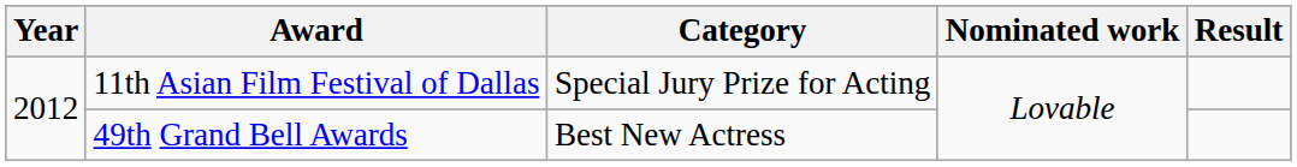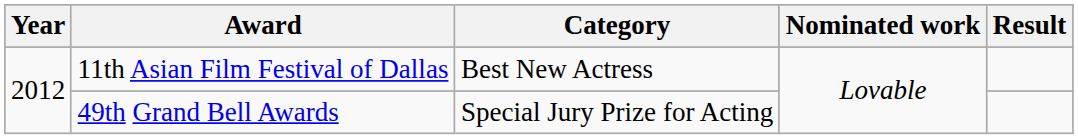11th Asian Film Festival of Dallas | Category: Special Jury Prize for Acting -> Best New Actress
49th Grand Bell Awards | Category: Best New Actress -> Special Jury Prize for Acting
